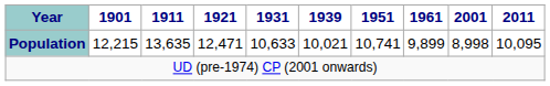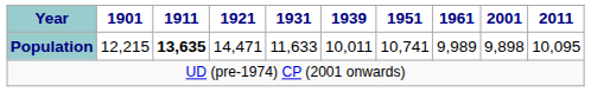Population | 1911: normal -> bold
Population | 1921: 12,471 -> 14,471
Population | 1931: 10,633 -> 11,633
Population | 1939: 10,021 -> 10,011
Population | 1961: 9,899 -> 9,989
Population | 2001: 8,998 -> 9,898
